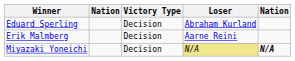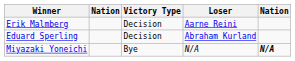rows swapped: Erik Malmberg <-> Eduard Sperling
Miyazaki Yoneichi | Victory Type: Decision -> Bye
Miyazaki Yoneichi | Loser: khaki background -> no background
